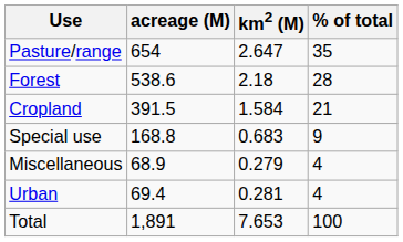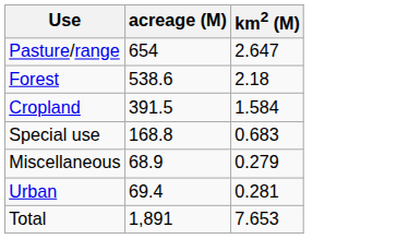- column: % of total | 35 | 28 | 21 | 9 | 4 | 4 | 100
